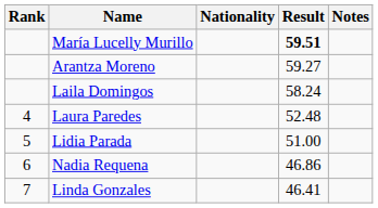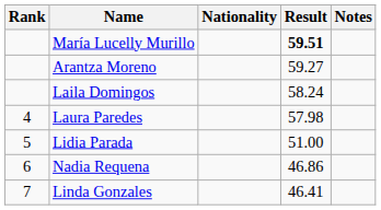Laura Paredes | Result: 52.48 -> 57.98
